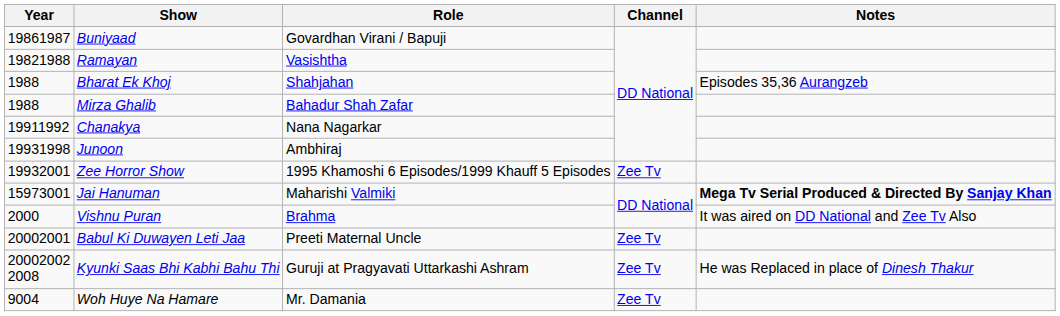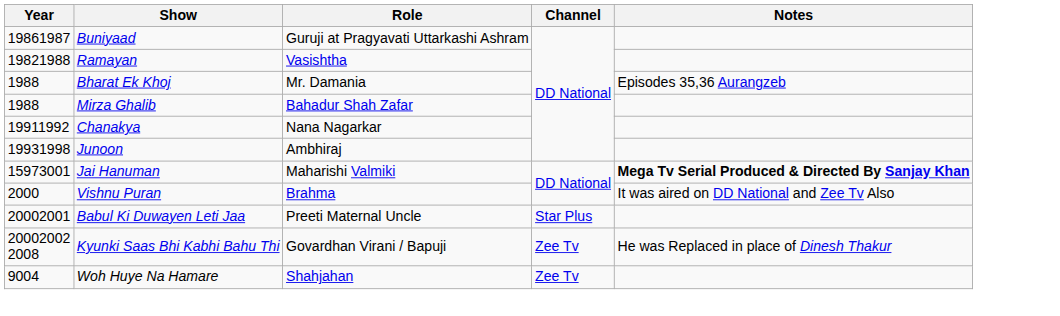Buniyaad | Role: Govardhan Virani / Bapuji -> Guruji at Pragyavati Uttarkashi Ashram
Bharat Ek Khoj | Role: Shahjahan -> Mr. Damania
- row: 19932001 | Zee Horror Show | 1995 Khamoshi 6 Episodes/1999 Khauff 5 Episodes | Zee Tv
Babul Ki Duwayen Leti Jaa | Channel: Zee Tv -> Star Plus
Kyunki Saas Bhi Kabhi Bahu Thi | Role: Guruji at Pragyavati Uttarkashi Ashram -> Govardhan Virani / Bapuji
Woh Huye Na Hamare | Role: Mr. Damania -> Shahjahan
